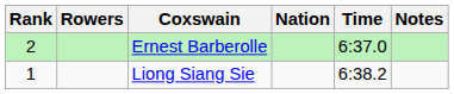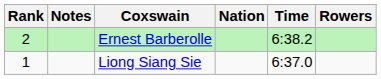columns swapped: Rowers <-> Notes
Ernest Barberolle | Time: 6:37.0 -> 6:38.2
Liong Siang Sie | Time: 6:38.2 -> 6:37.0
